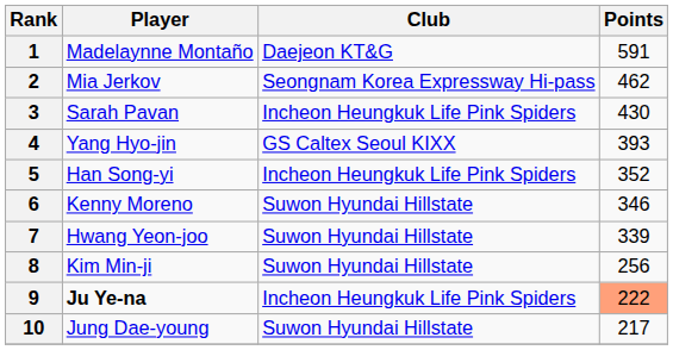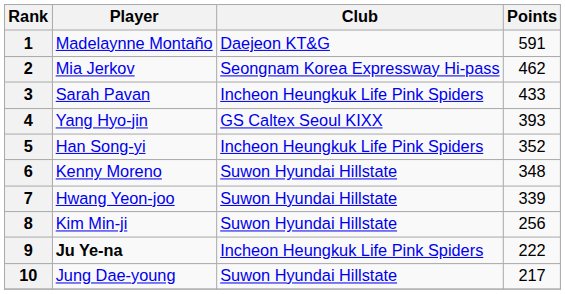3 | Points: 430 -> 433
6 | Points: 346 -> 348
9 | Points: lightsalmon background -> no background
